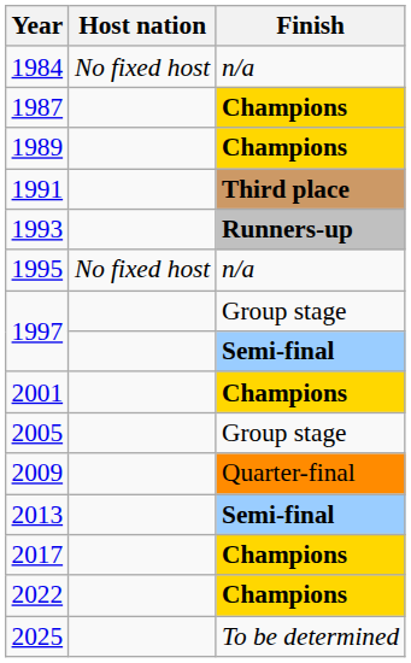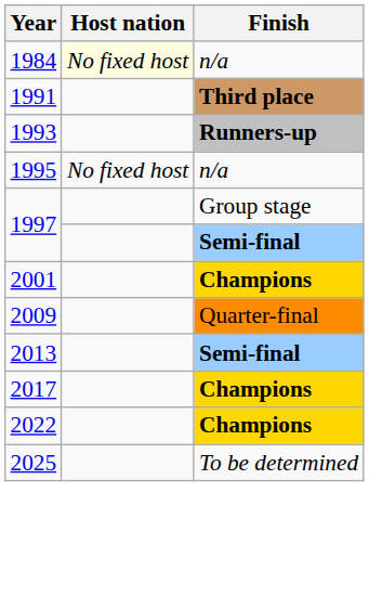1984 | Host nation: no background -> lightyellow background
- row: 1987 | Champions
- row: 1989 | Champions
- row: 2005 | Group stage
